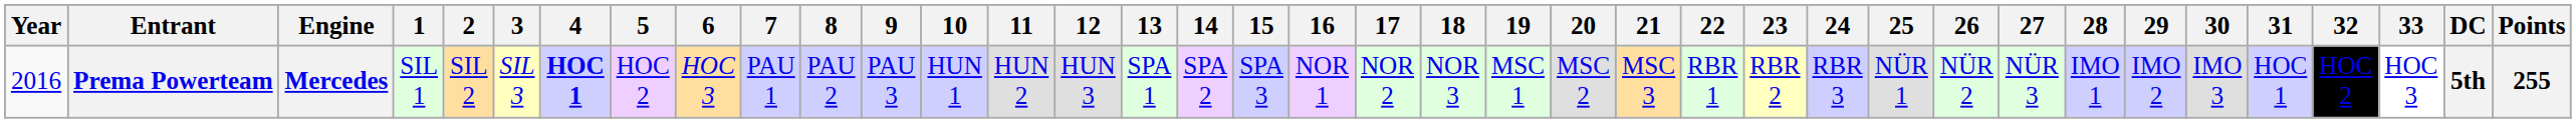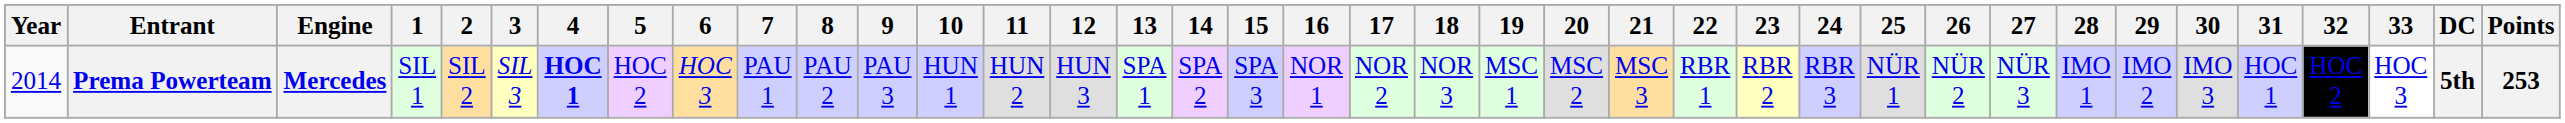Prema Powerteam | Year: 2016 -> 2014
Prema Powerteam | Points: 255 -> 253
